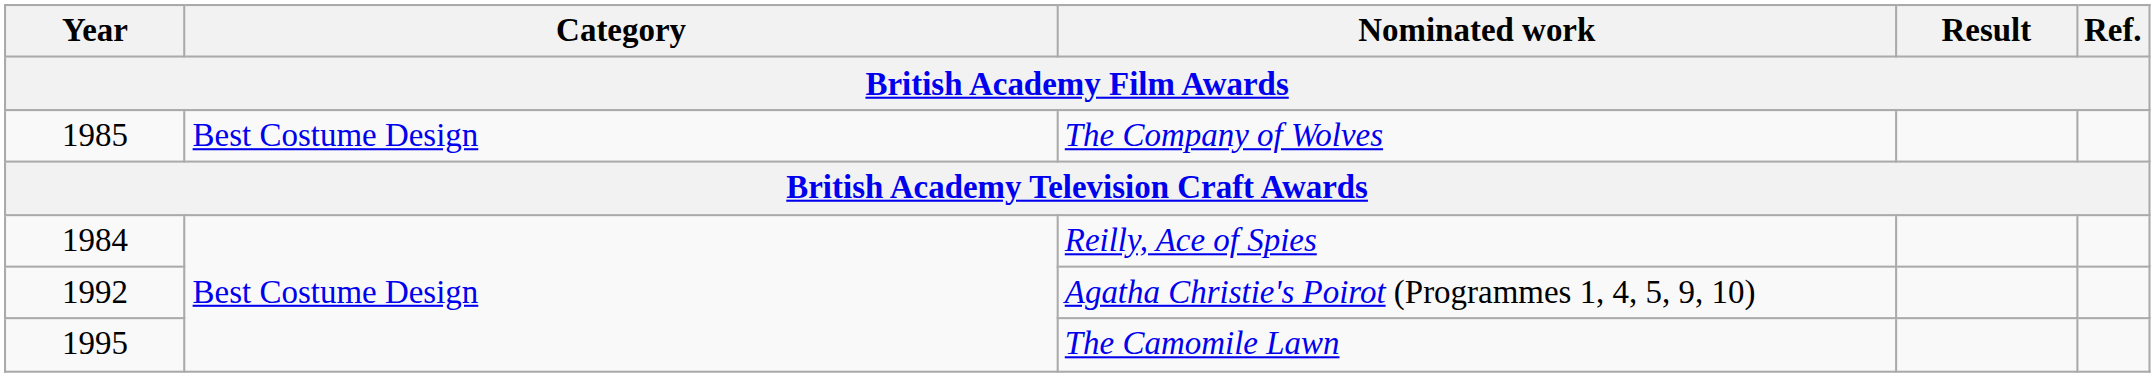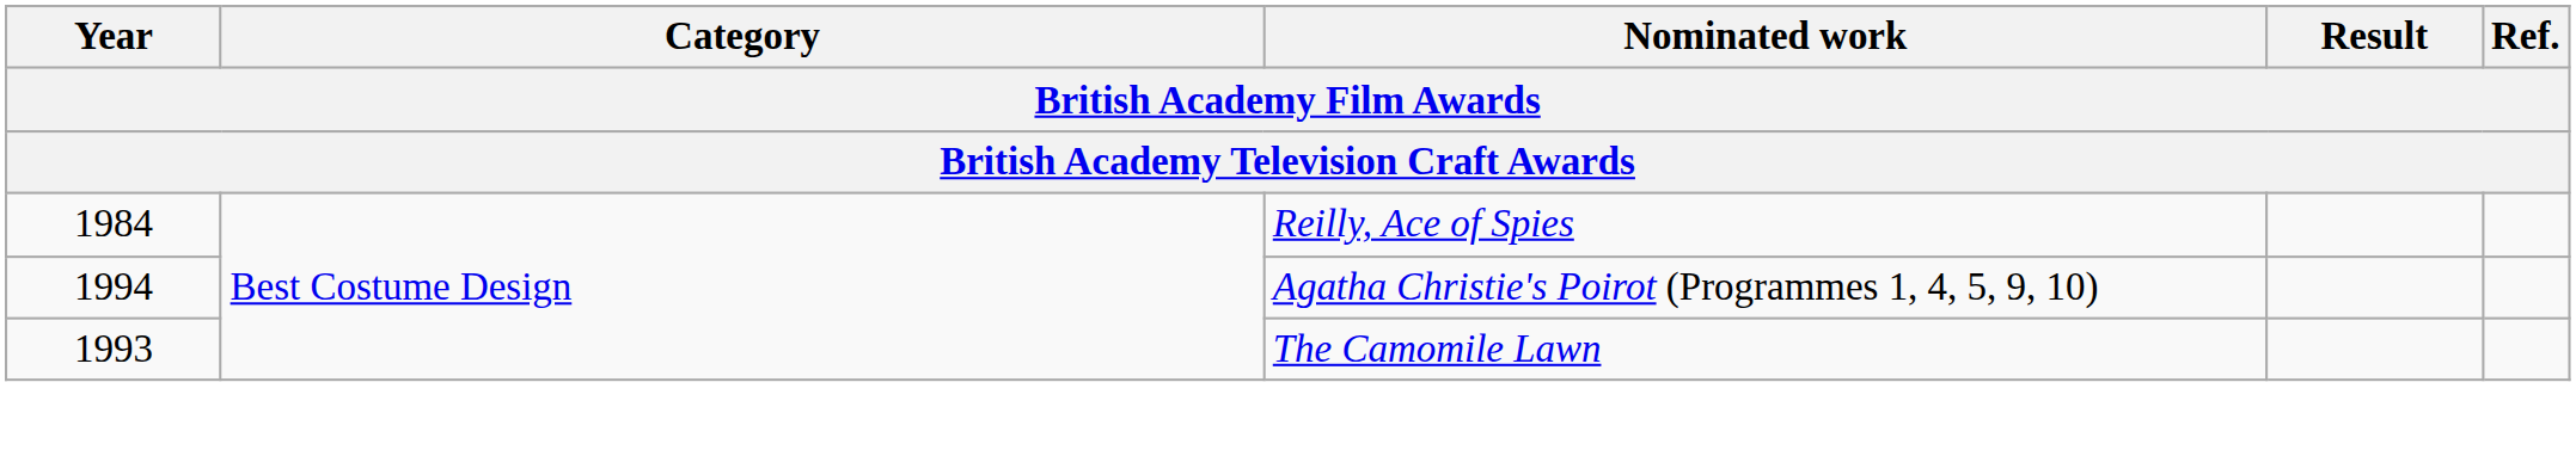- row: 1985 | Best Costume Design | The Company of Wolves
Agatha Christie's Poirot (Programmes 1, 4, 5, 9, 10) | Year: 1992 -> 1994
The Camomile Lawn | Year: 1995 -> 1993
